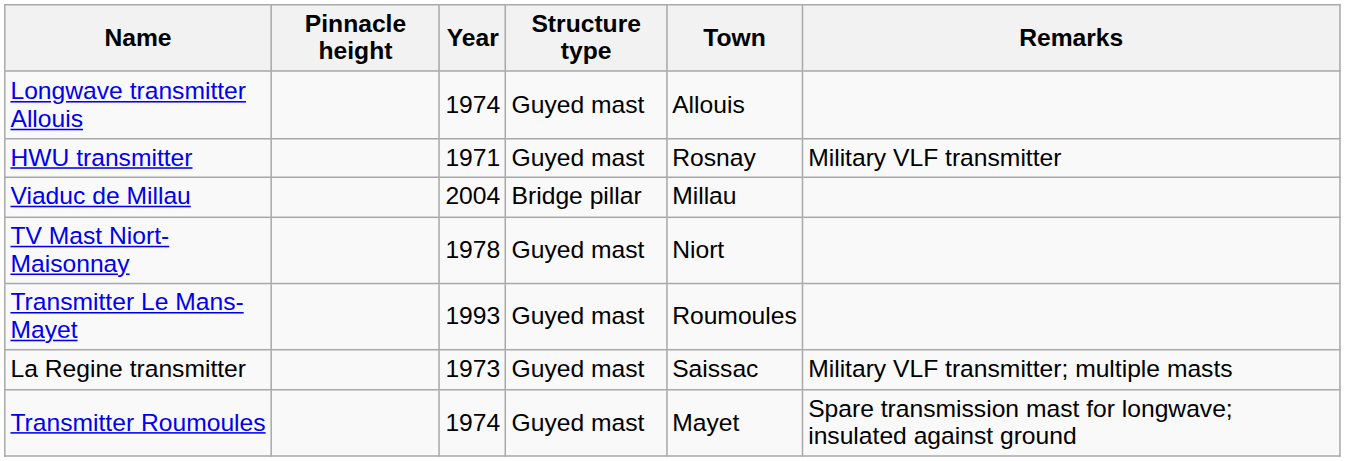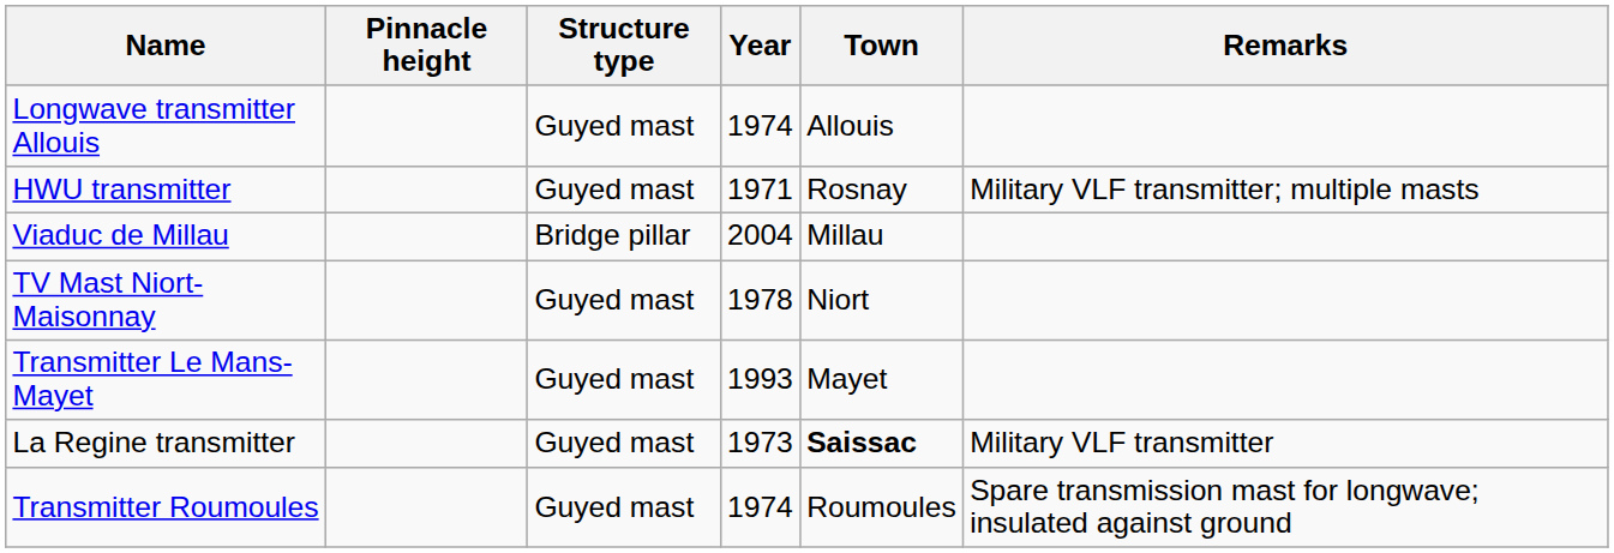columns swapped: Year <-> Structure type
HWU transmitter | Remarks: Military VLF transmitter -> Military VLF transmitter; multiple masts
Transmitter Le Mans-Mayet | Town: Roumoules -> Mayet
La Regine transmitter | Town: normal -> bold
La Regine transmitter | Remarks: Military VLF transmitter; multiple masts -> Military VLF transmitter
Transmitter Roumoules | Town: Mayet -> Roumoules
